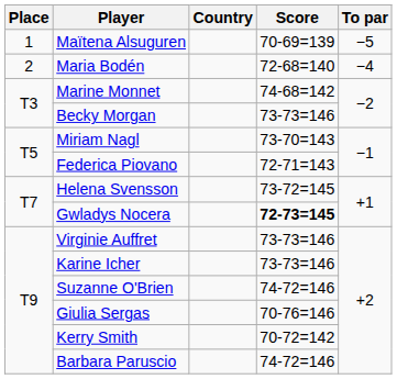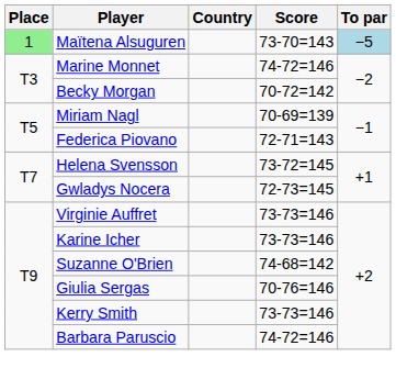Maïtena Alsuguren | Place: no background -> lightgreen background
Maïtena Alsuguren | Score: 70-69=139 -> 73-70=143
Maïtena Alsuguren | To par: no background -> lightblue background
- row: 2 | Maria Bodén | 72-68=140 | −4
Marine Monnet | Score: 74-68=142 -> 74-72=146
Becky Morgan | Score: 73-73=146 -> 70-72=142
Miriam Nagl | Score: 73-70=143 -> 70-69=139
Gwladys Nocera | Score: bold -> normal
Suzanne O'Brien | Score: 74-72=146 -> 74-68=142
Kerry Smith | Score: 70-72=142 -> 73-73=146
